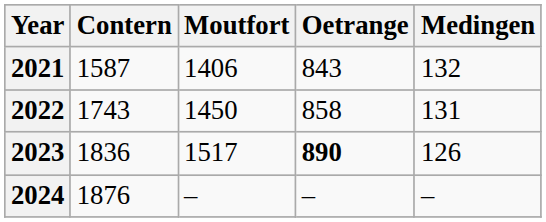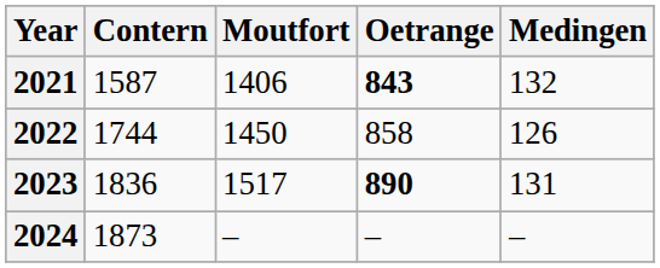2021 | Oetrange: normal -> bold
2022 | Contern: 1743 -> 1744
2022 | Medingen: 131 -> 126
2023 | Medingen: 126 -> 131
2024 | Contern: 1876 -> 1873
